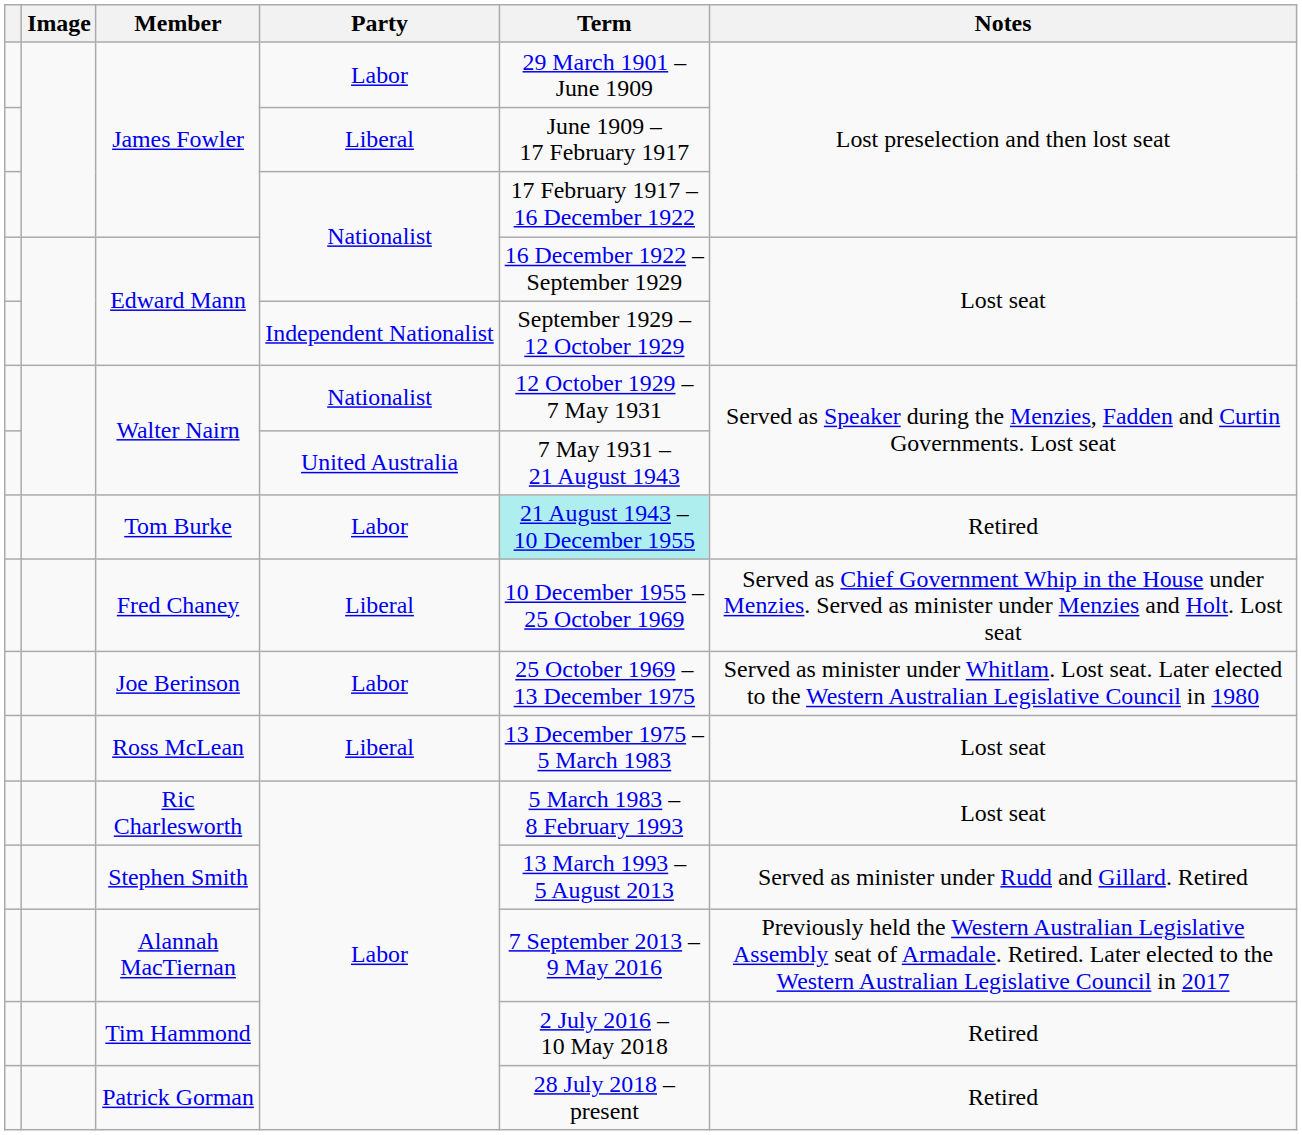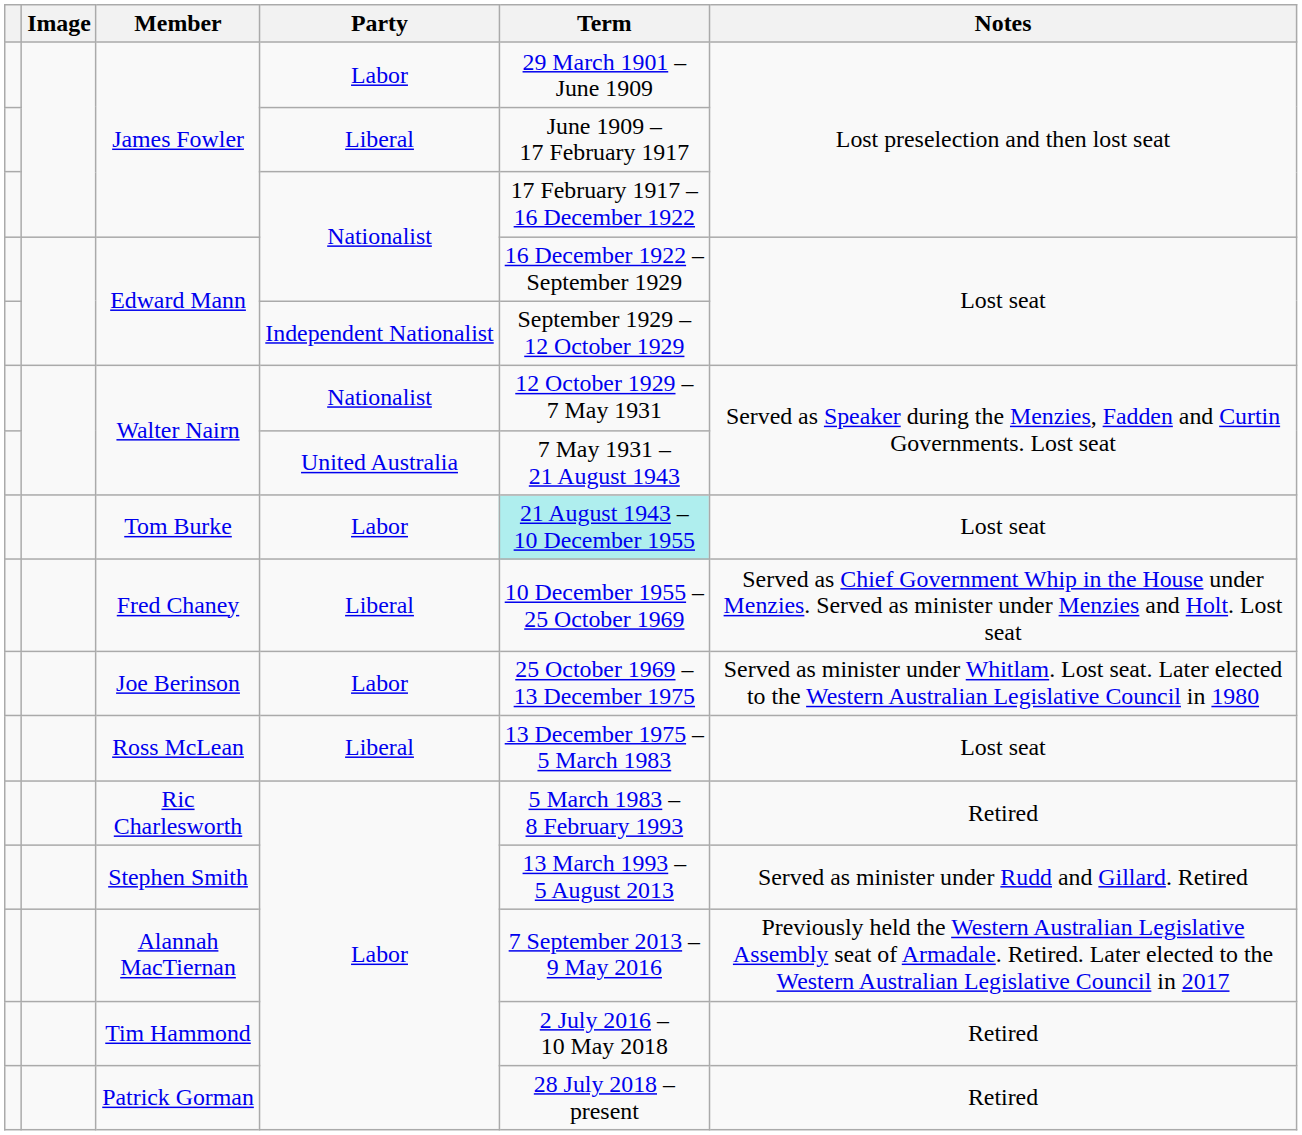Tom Burke | Notes: Retired -> Lost seat
Ric Charlesworth | Notes: Lost seat -> Retired
